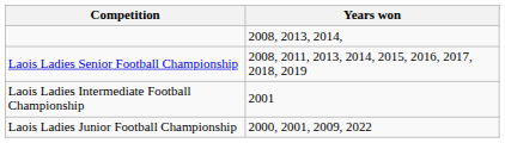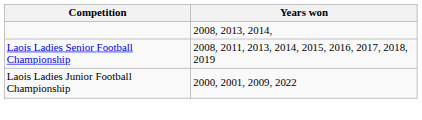- row: Laois Ladies Intermediate Football Championship | 2001
